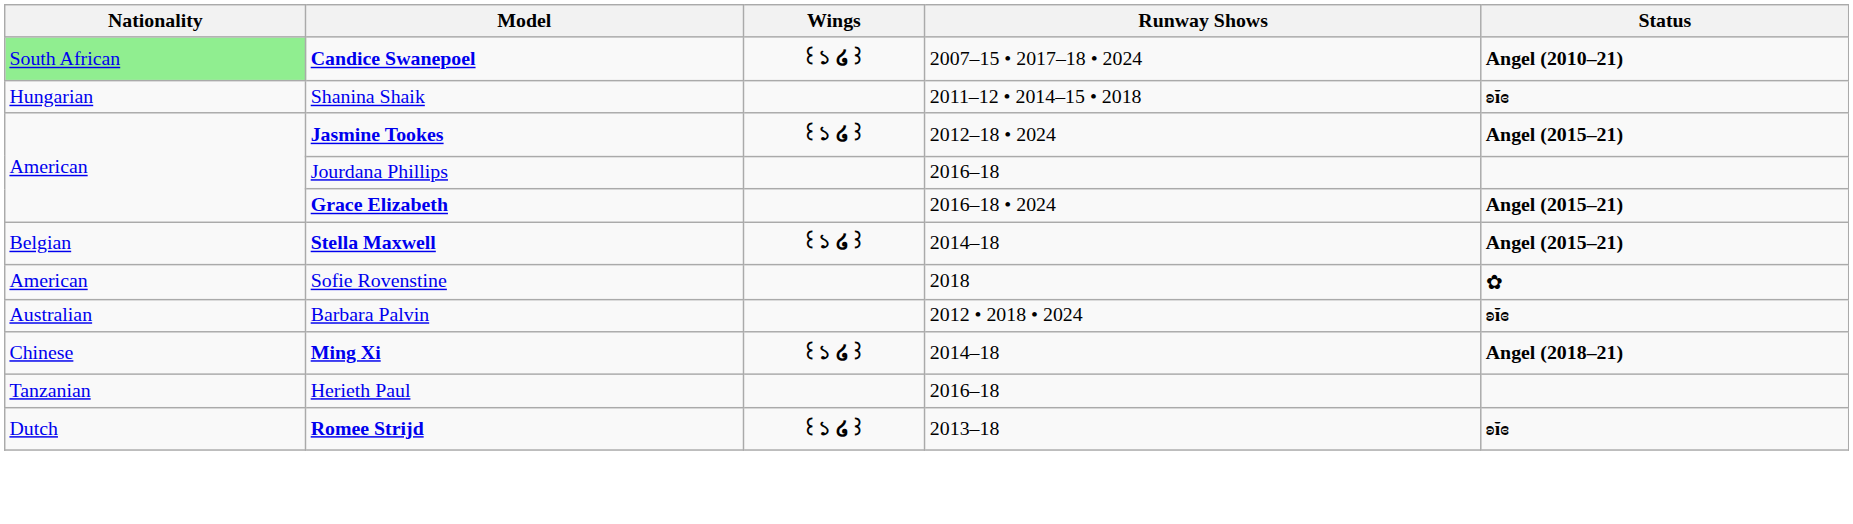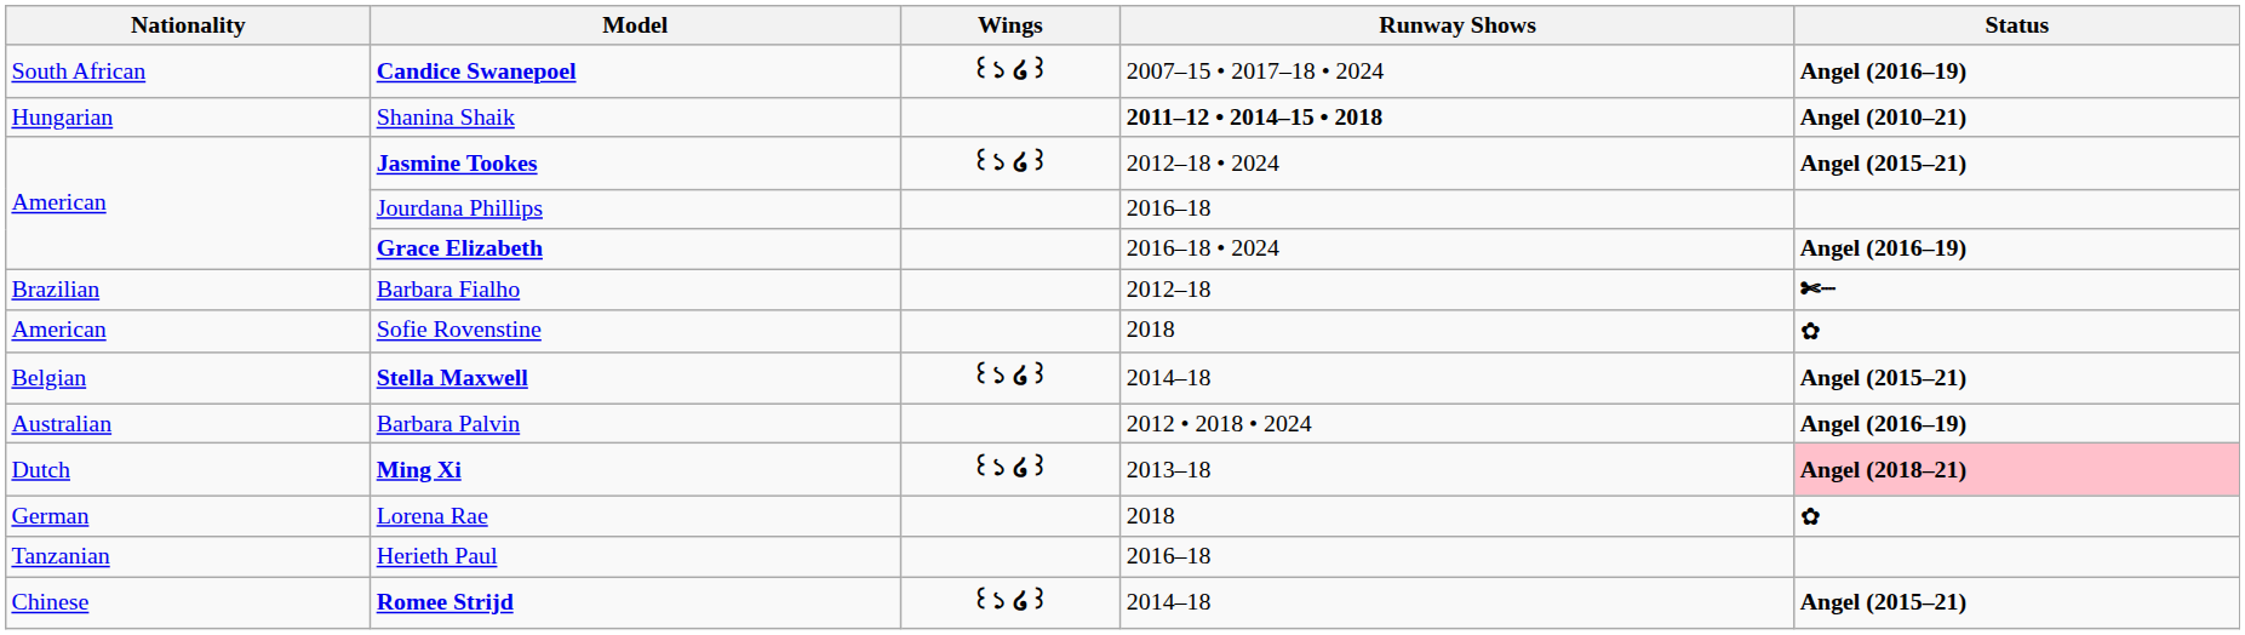Candice Swanepoel | Nationality: lightgreen background -> no background
Candice Swanepoel | Status: Angel (2010–21) -> Angel (2016–19)
Shanina Shaik | Runway Shows: normal -> bold
Shanina Shaik | Status: ʚĭɞ -> Angel (2010–21)
Grace Elizabeth | Status: Angel (2015–21) -> Angel (2016–19)
+ row: Brazilian | Barbara Fialho | 2012–18 | ✄┈
rows swapped: Sofie Rovenstine <-> Stella Maxwell
Barbara Palvin | Status: ʚĭɞ -> Angel (2016–19)
Ming Xi | Nationality: Chinese -> Dutch
Ming Xi | Runway Shows: 2014–18 -> 2013–18
Ming Xi | Status: no background -> pink background
+ row: German | Lorena Rae | 2018 | ✿
Romee Strijd | Nationality: Dutch -> Chinese
Romee Strijd | Runway Shows: 2013–18 -> 2014–18
Romee Strijd | Status: ʚĭɞ -> Angel (2015–21)
